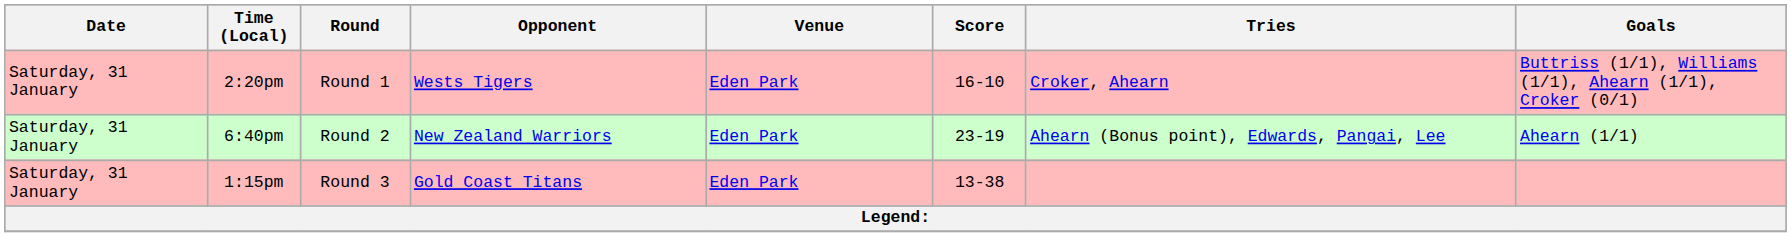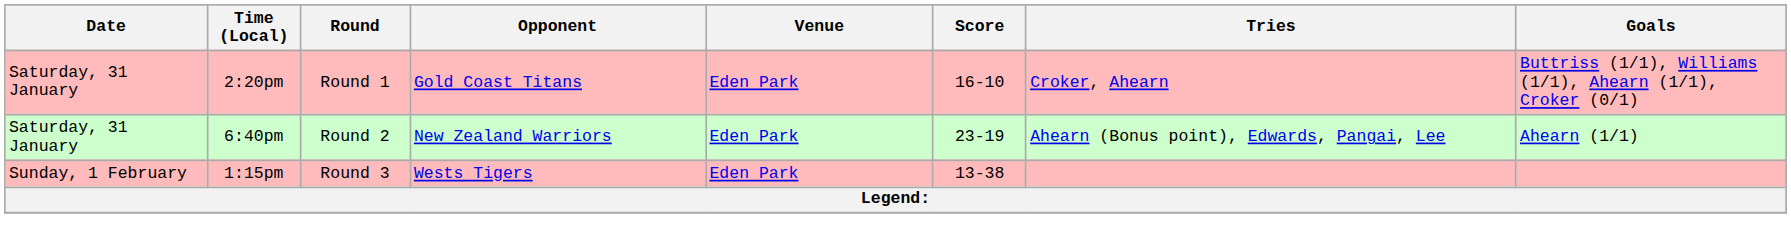2:20pm | Opponent: Wests Tigers -> Gold Coast Titans
1:15pm | Date: Saturday, 31 January -> Sunday, 1 February
1:15pm | Opponent: Gold Coast Titans -> Wests Tigers
